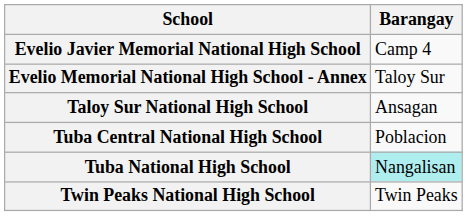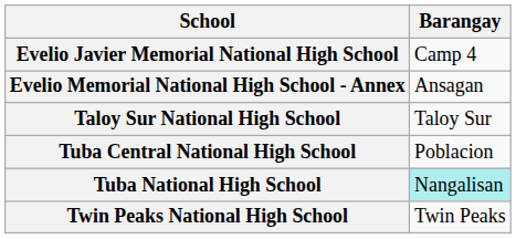Evelio Memorial National High School - Annex | Barangay: Taloy Sur -> Ansagan
Taloy Sur National High School | Barangay: Ansagan -> Taloy Sur
